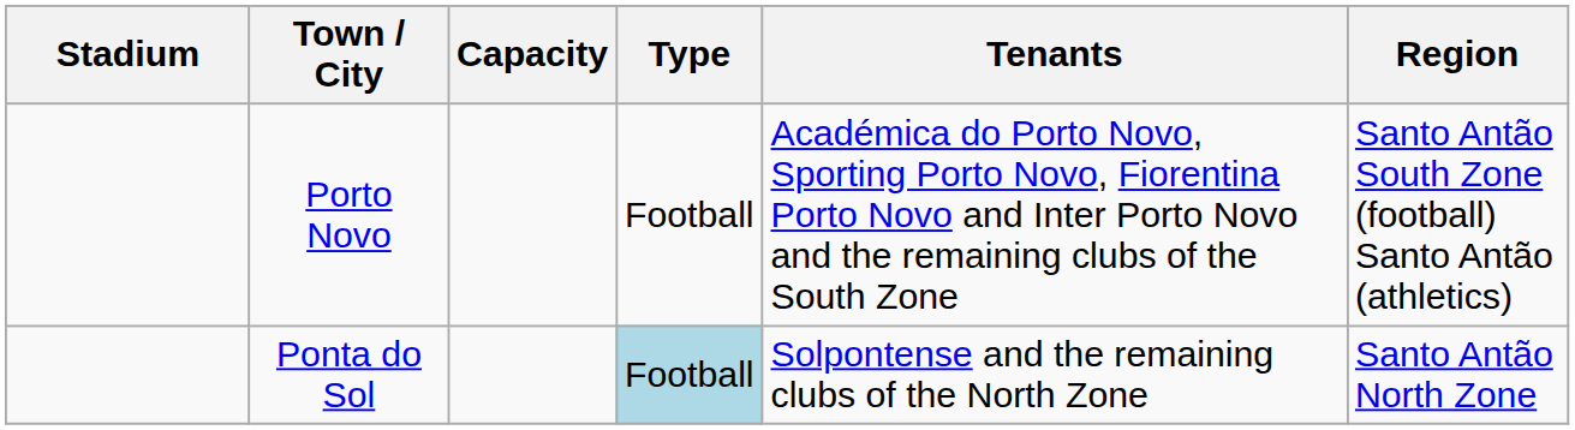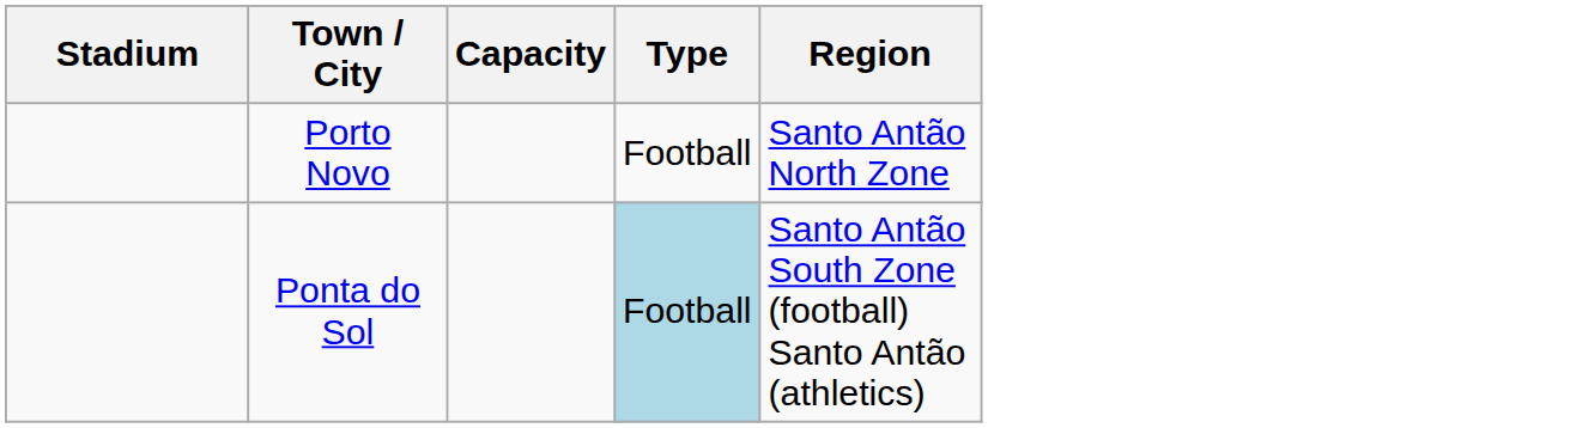- column: Tenants | Académica do Porto Novo, Sporting Porto Novo, Fiorentina Porto Novo and Inter Porto Novo and the remaining clubs of the South Zone | Solpontense and the remaining clubs of the North Zone
Porto Novo | Region: Santo Antão South Zone (football) Santo Antão (athletics) -> Santo Antão North Zone
Ponta do Sol | Region: Santo Antão North Zone -> Santo Antão South Zone (football) Santo Antão (athletics)
